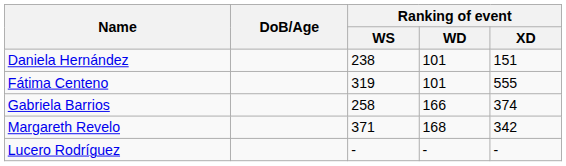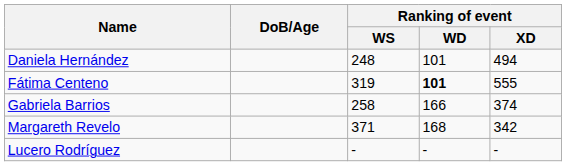Daniela Hernández | Ranking of event / WS: 238 -> 248
Daniela Hernández | Ranking of event / XD: 151 -> 494
Fátima Centeno | Ranking of event / WD: normal -> bold
